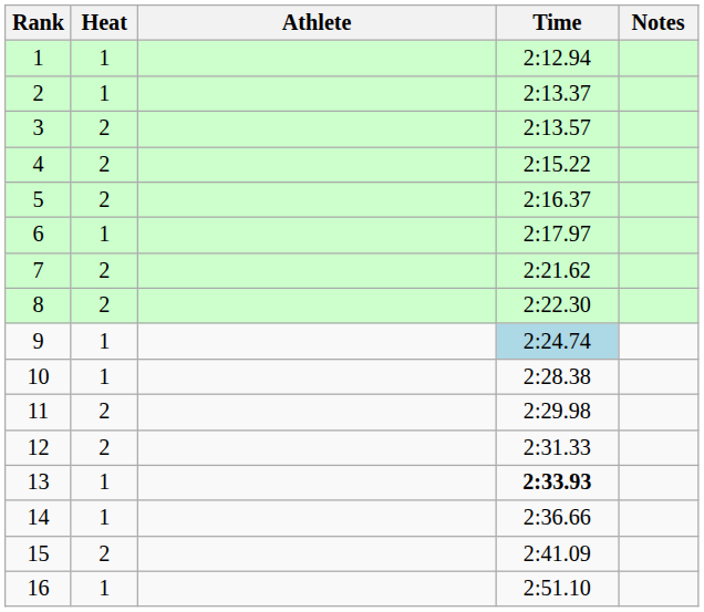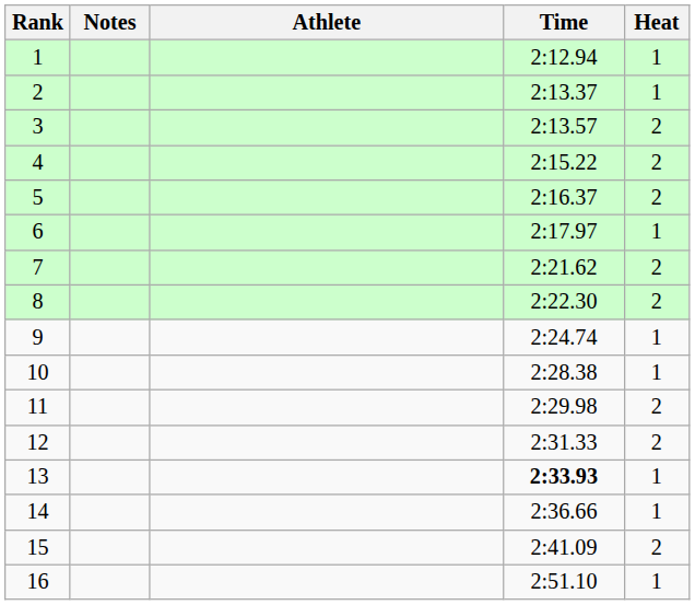columns swapped: Heat <-> Notes
9 | Time: lightblue background -> no background
